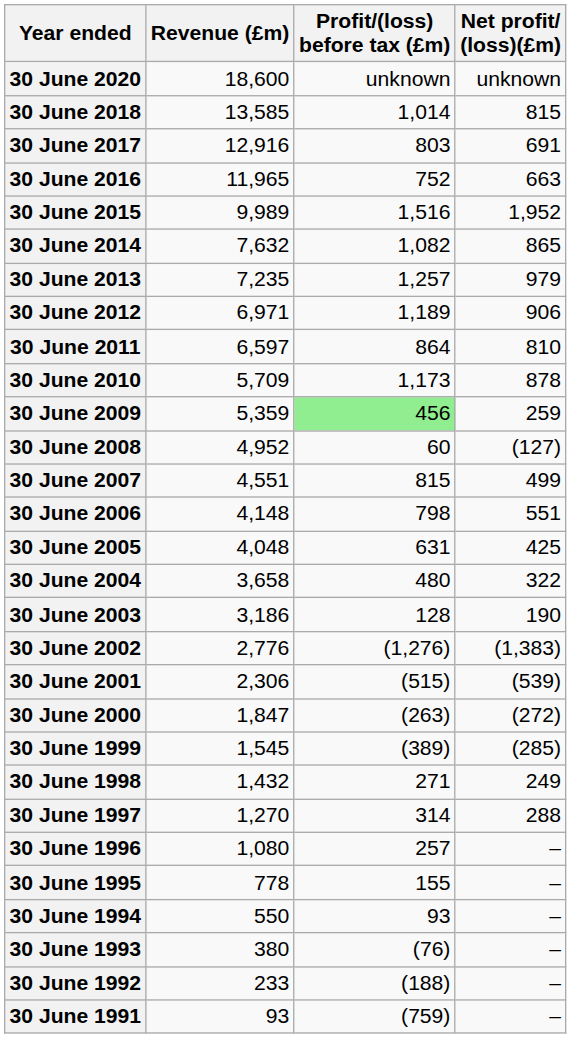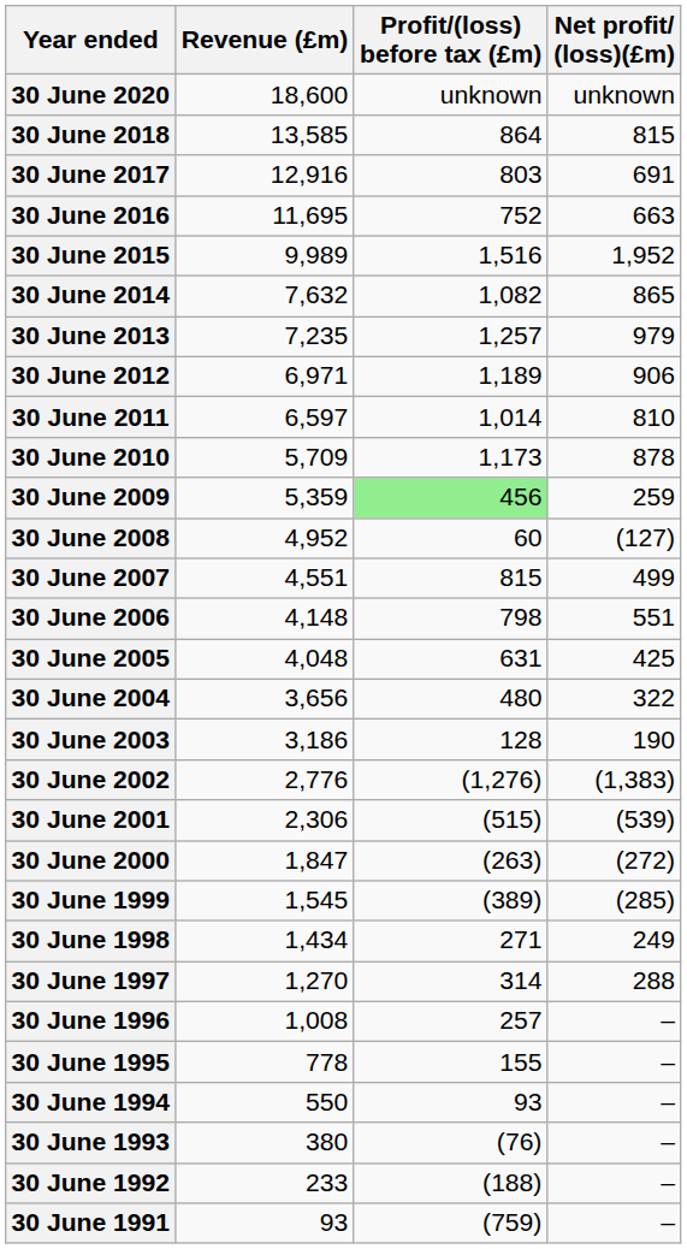30 June 2018 | Profit/(loss) before tax (£m): 1,014 -> 864
30 June 2016 | Revenue (£m): 11,965 -> 11,695
30 June 2011 | Profit/(loss) before tax (£m): 864 -> 1,014
30 June 2004 | Revenue (£m): 3,658 -> 3,656
30 June 1998 | Revenue (£m): 1,432 -> 1,434
30 June 1996 | Revenue (£m): 1,080 -> 1,008
